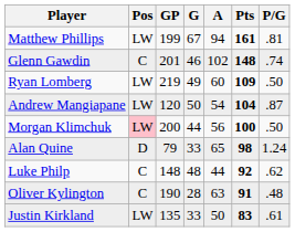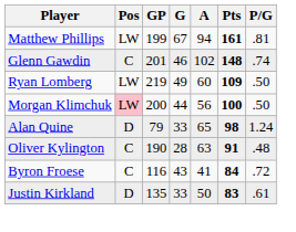- row: Andrew Mangiapane | LW | 120 | 50 | 54 | 104 | .87
- row: Luke Philp | C | 148 | 48 | 44 | 92 | .62
+ row: Byron Froese | C | 116 | 43 | 41 | 84 | .72
Justin Kirkland | Pos: LW -> D
